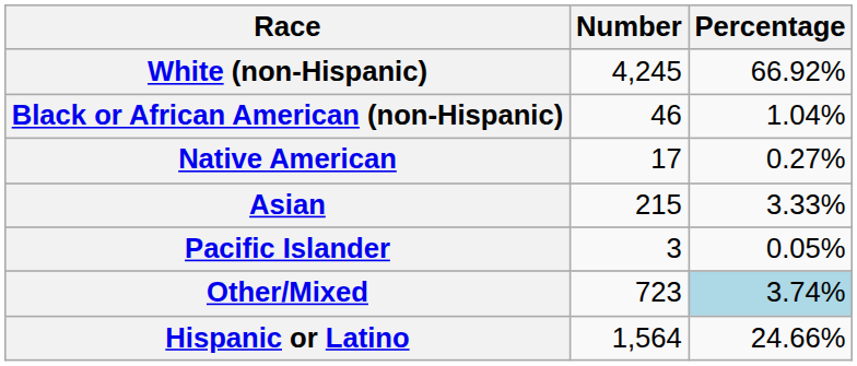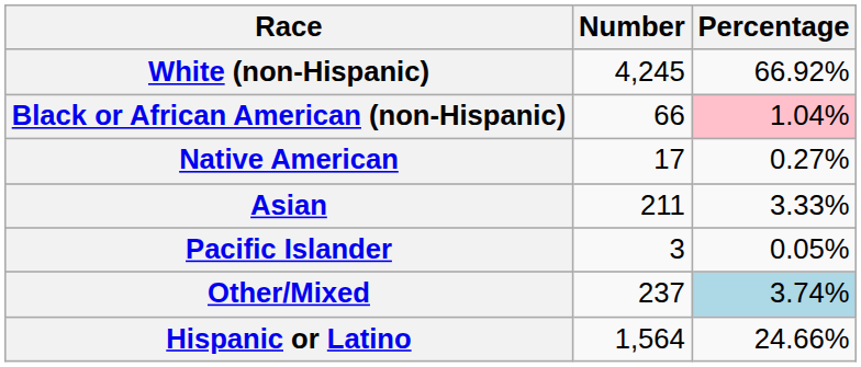Black or African American (non-Hispanic) | Number: 46 -> 66
Black or African American (non-Hispanic) | Percentage: no background -> pink background
Asian | Number: 215 -> 211
Other/Mixed | Number: 723 -> 237
